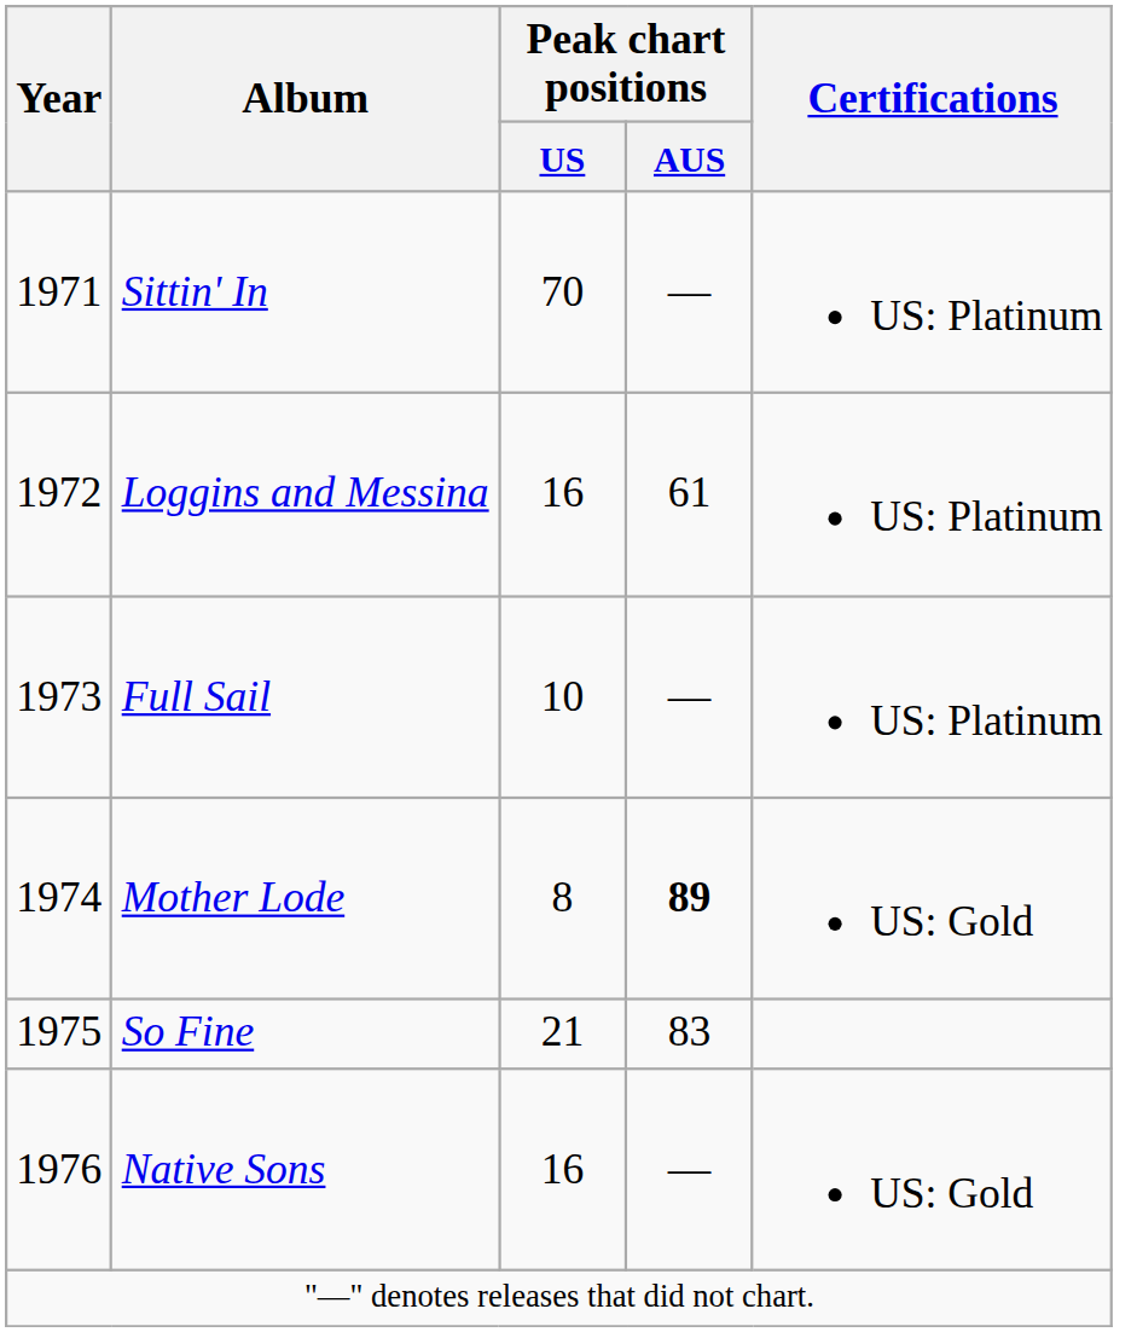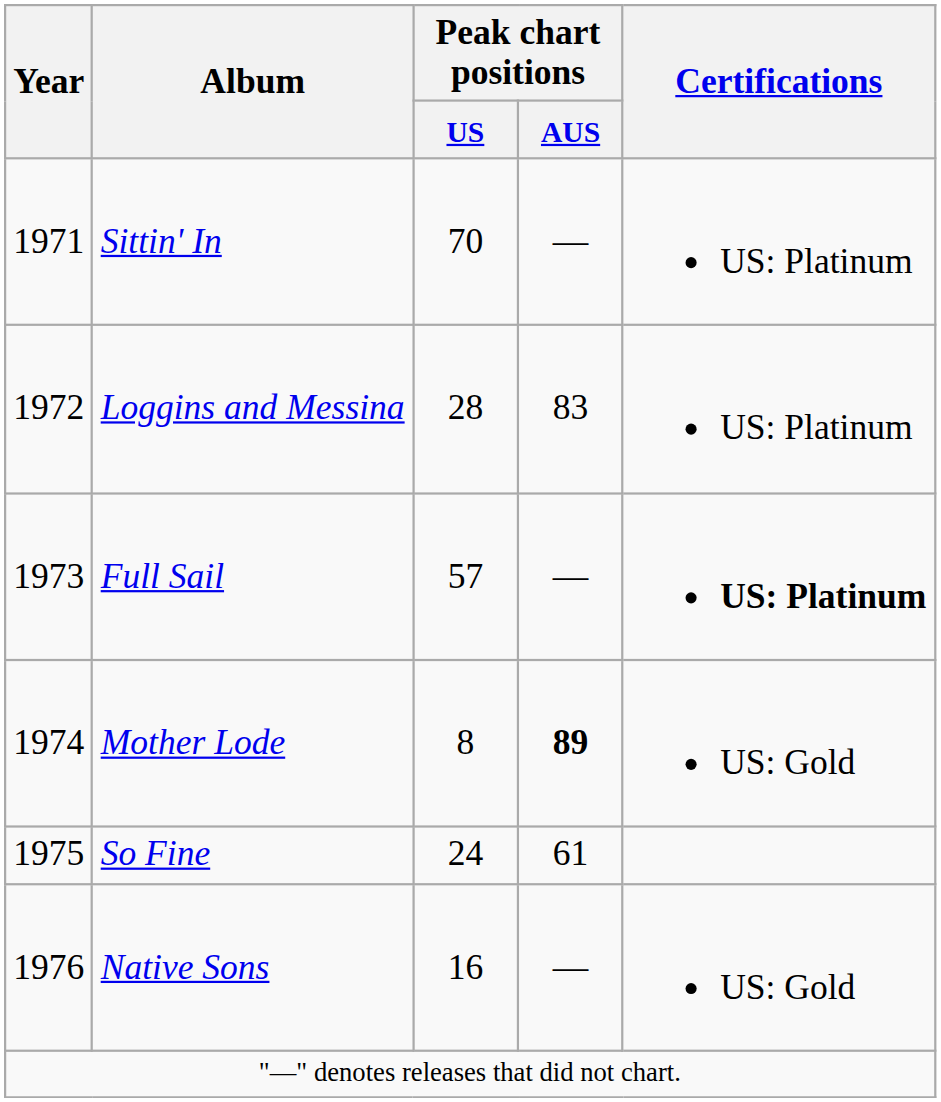Loggins and Messina | Peak chart positions / US: 16 -> 28
Loggins and Messina | Peak chart positions / AUS: 61 -> 83
Full Sail | Peak chart positions / US: 10 -> 57
Full Sail | Certifications: normal -> bold
So Fine | Peak chart positions / US: 21 -> 24
So Fine | Peak chart positions / AUS: 83 -> 61
